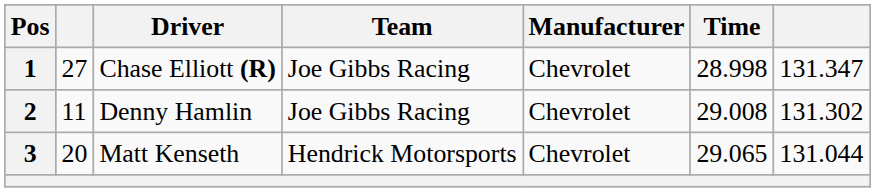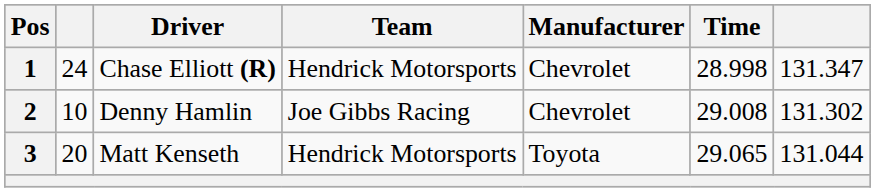1 | column 2: 27 -> 24
1 | Team: Joe Gibbs Racing -> Hendrick Motorsports
2 | column 2: 11 -> 10
3 | Manufacturer: Chevrolet -> Toyota
